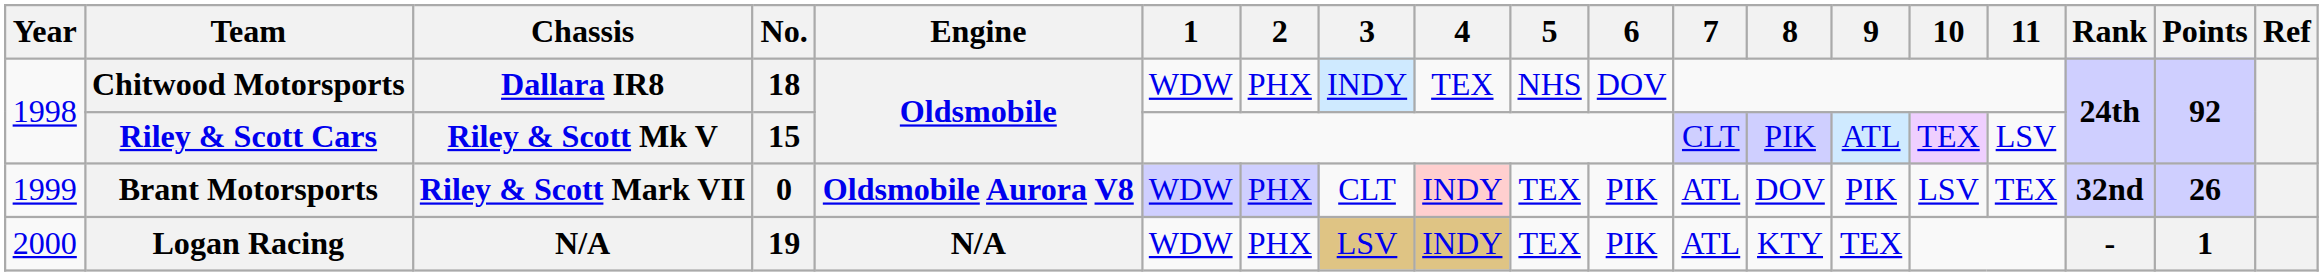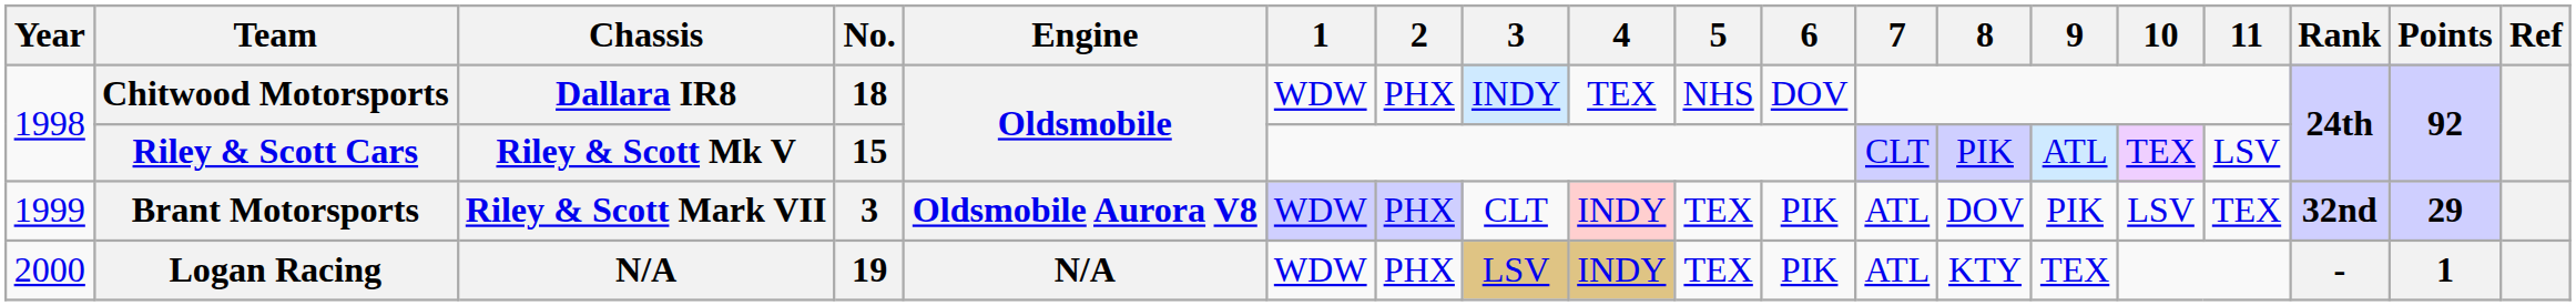Brant Motorsports | No.: 0 -> 3
Brant Motorsports | Points: 26 -> 29
